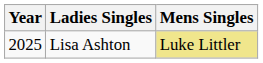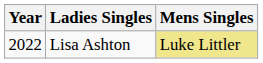Lisa Ashton | Year: 2025 -> 2022
